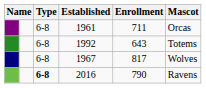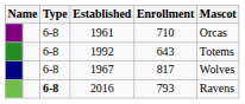1961 | Enrollment: 711 -> 710
2016 | Enrollment: 790 -> 793
